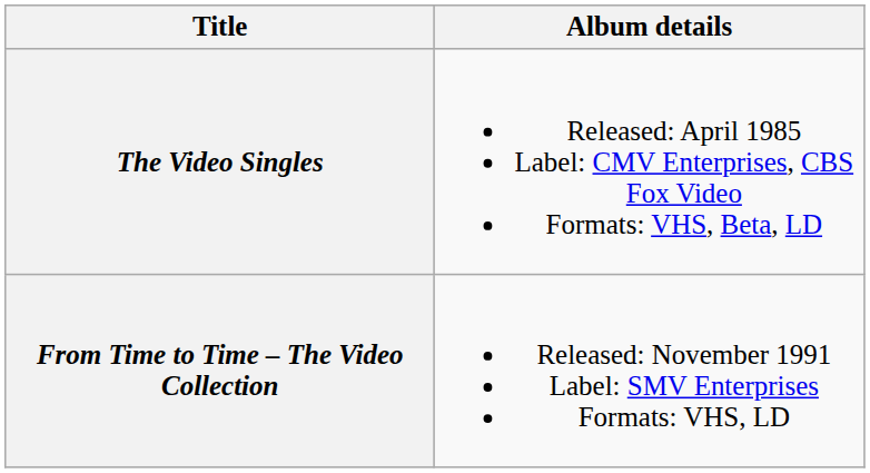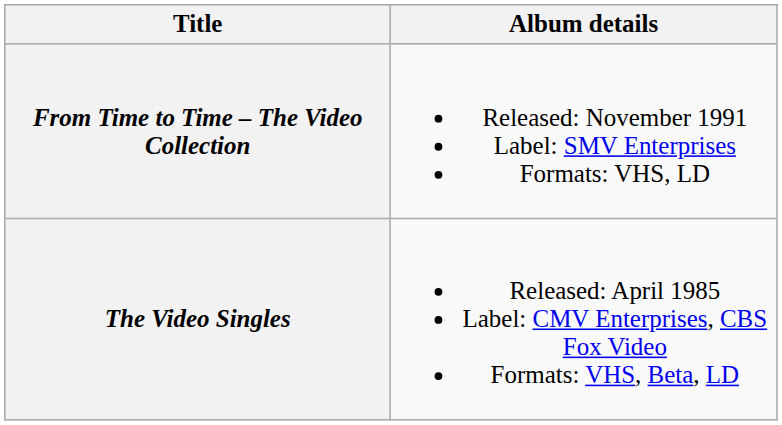rows swapped: The Video Singles <-> From Time to Time – The Video Collection
